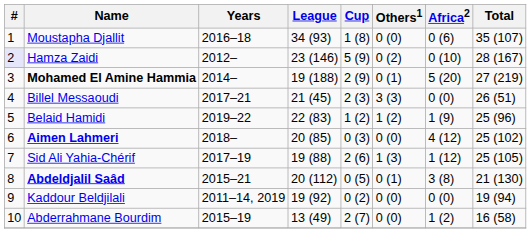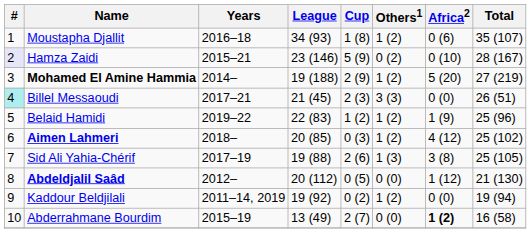Moustapha Djallit | Others1: 0 (0) -> 1 (2)
Hamza Zaidi | Years: 2012– -> 2015–21
Mohamed El Amine Hammia | Others1: 0 (1) -> 1 (2)
Billel Messaoudi | #: no background -> paleturquoise background
Aimen Lahmeri | Others1: 0 (0) -> 1 (2)
Sid Ali Yahia-Chérif | Africa2: 1 (12) -> 3 (8)
Abdeldjalil Saâd | Years: 2015–21 -> 2012–
Abdeldjalil Saâd | Others1: 0 (1) -> 0 (0)
Abdeldjalil Saâd | Africa2: 3 (8) -> 1 (12)
Kaddour Beldjilali | Others1: 0 (0) -> 1 (2)
Abderrahmane Bourdim | Africa2: normal -> bold
